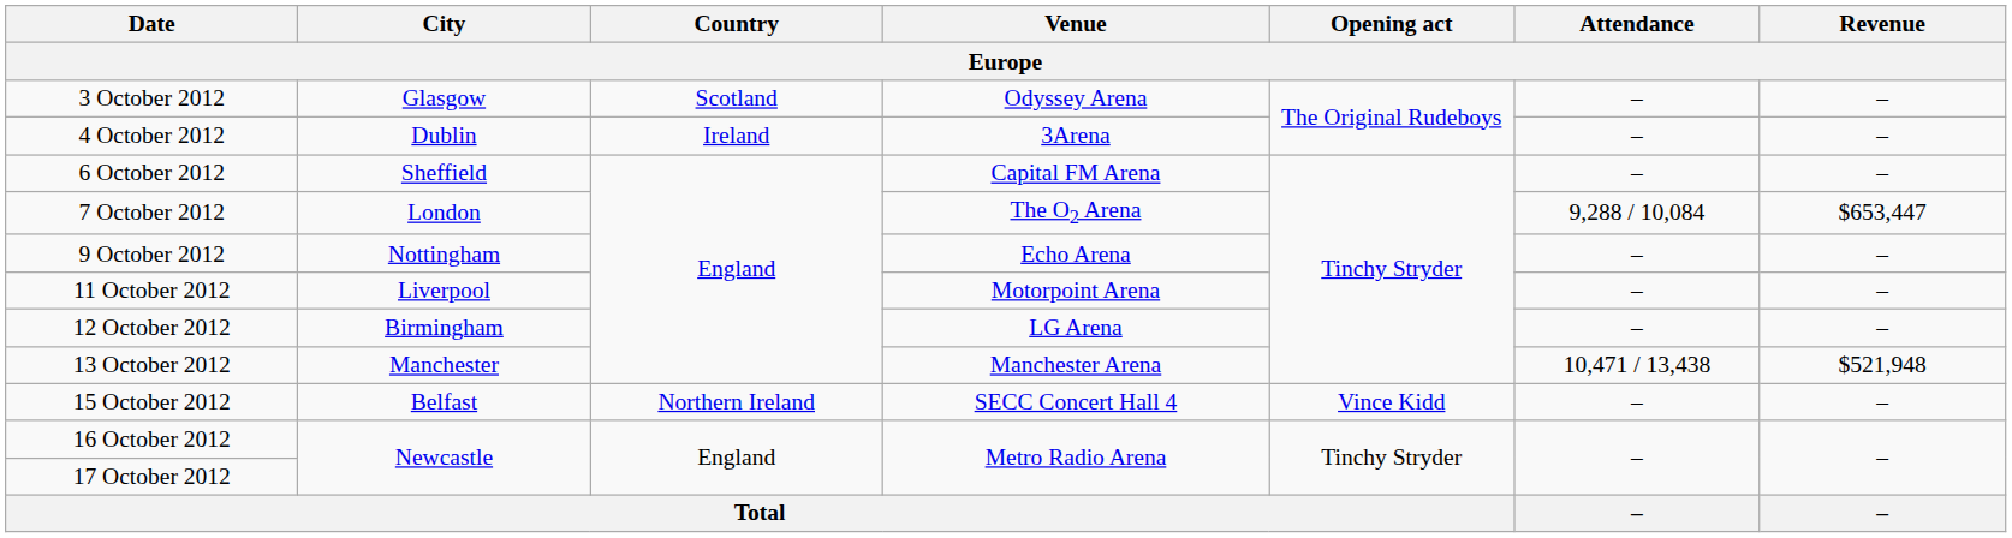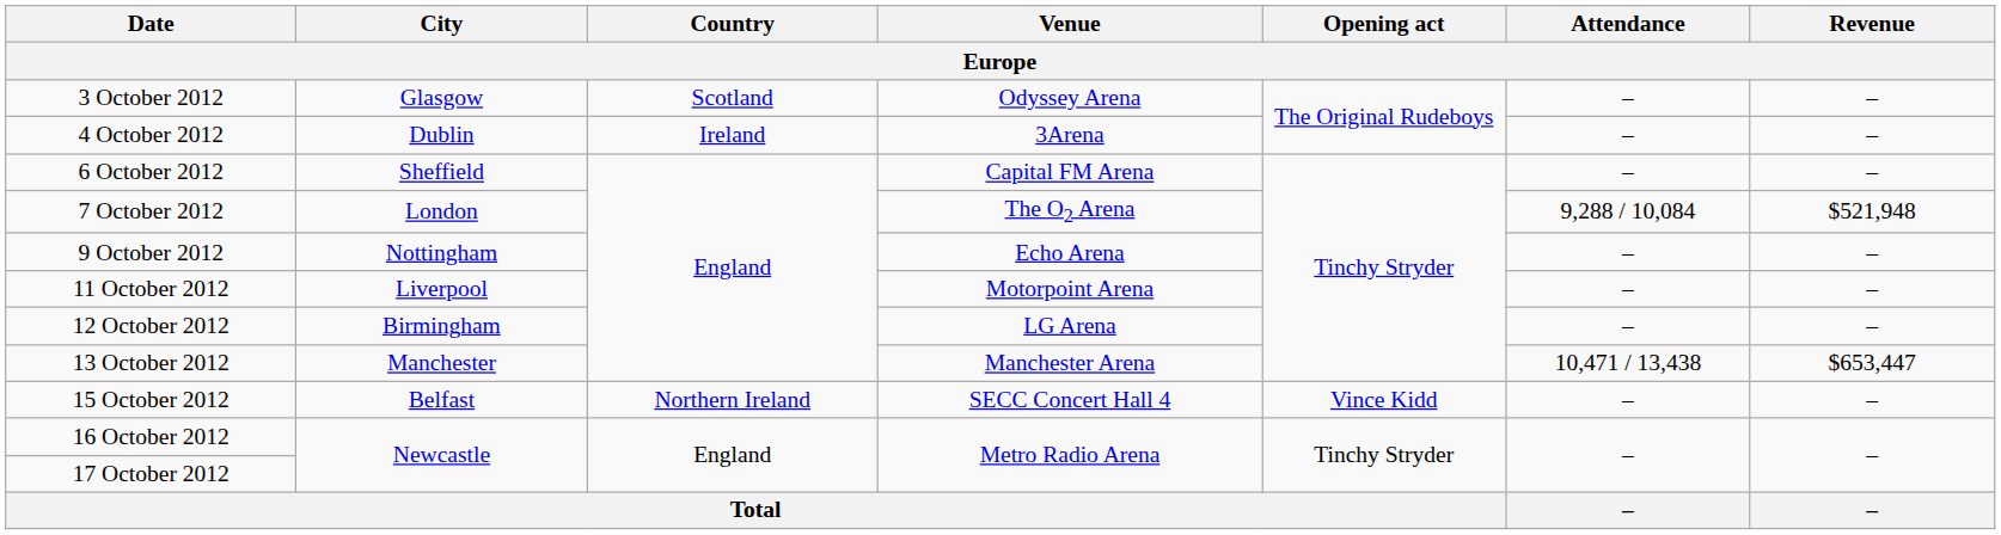7 October 2012 | Revenue: $653,447 -> $521,948
13 October 2012 | Revenue: $521,948 -> $653,447
